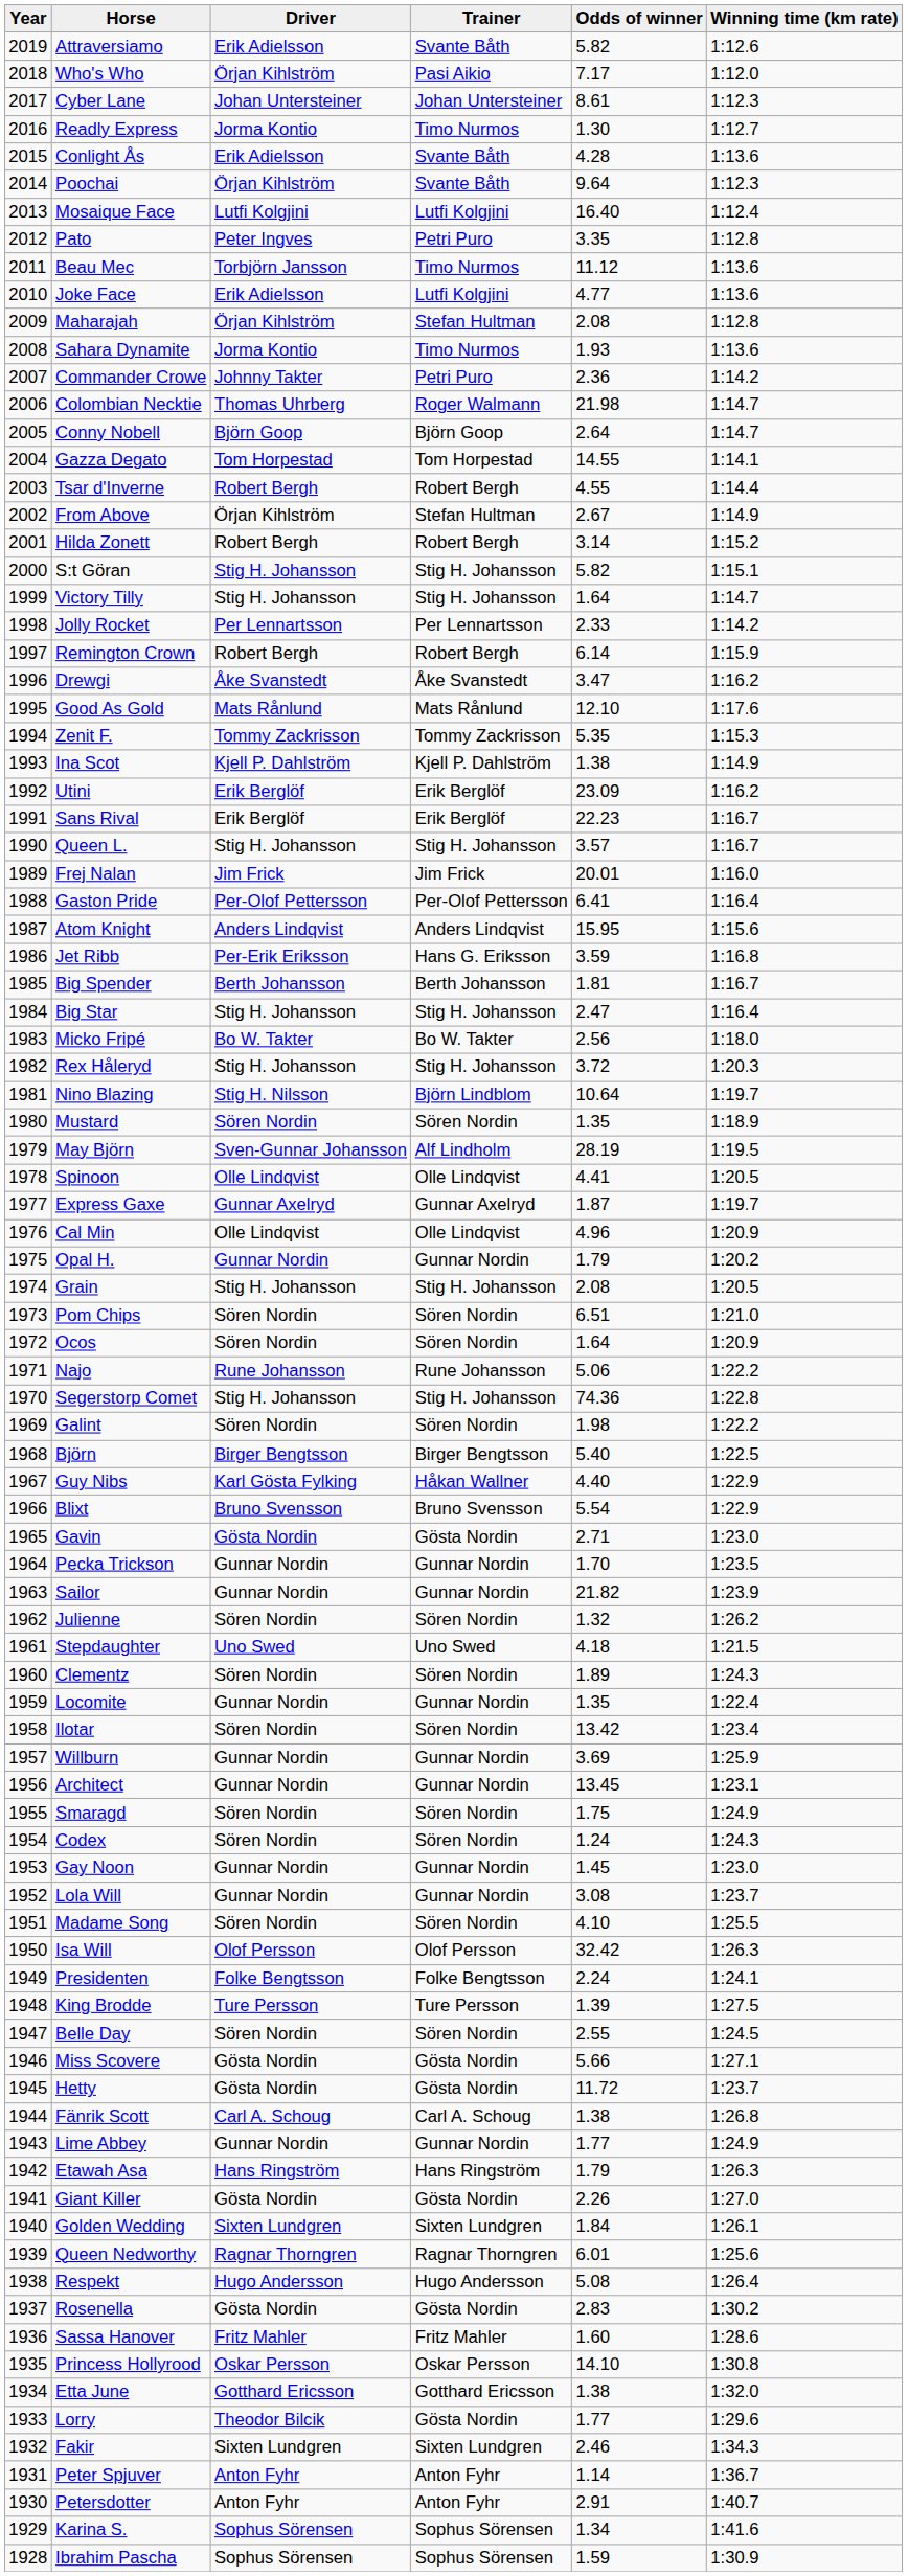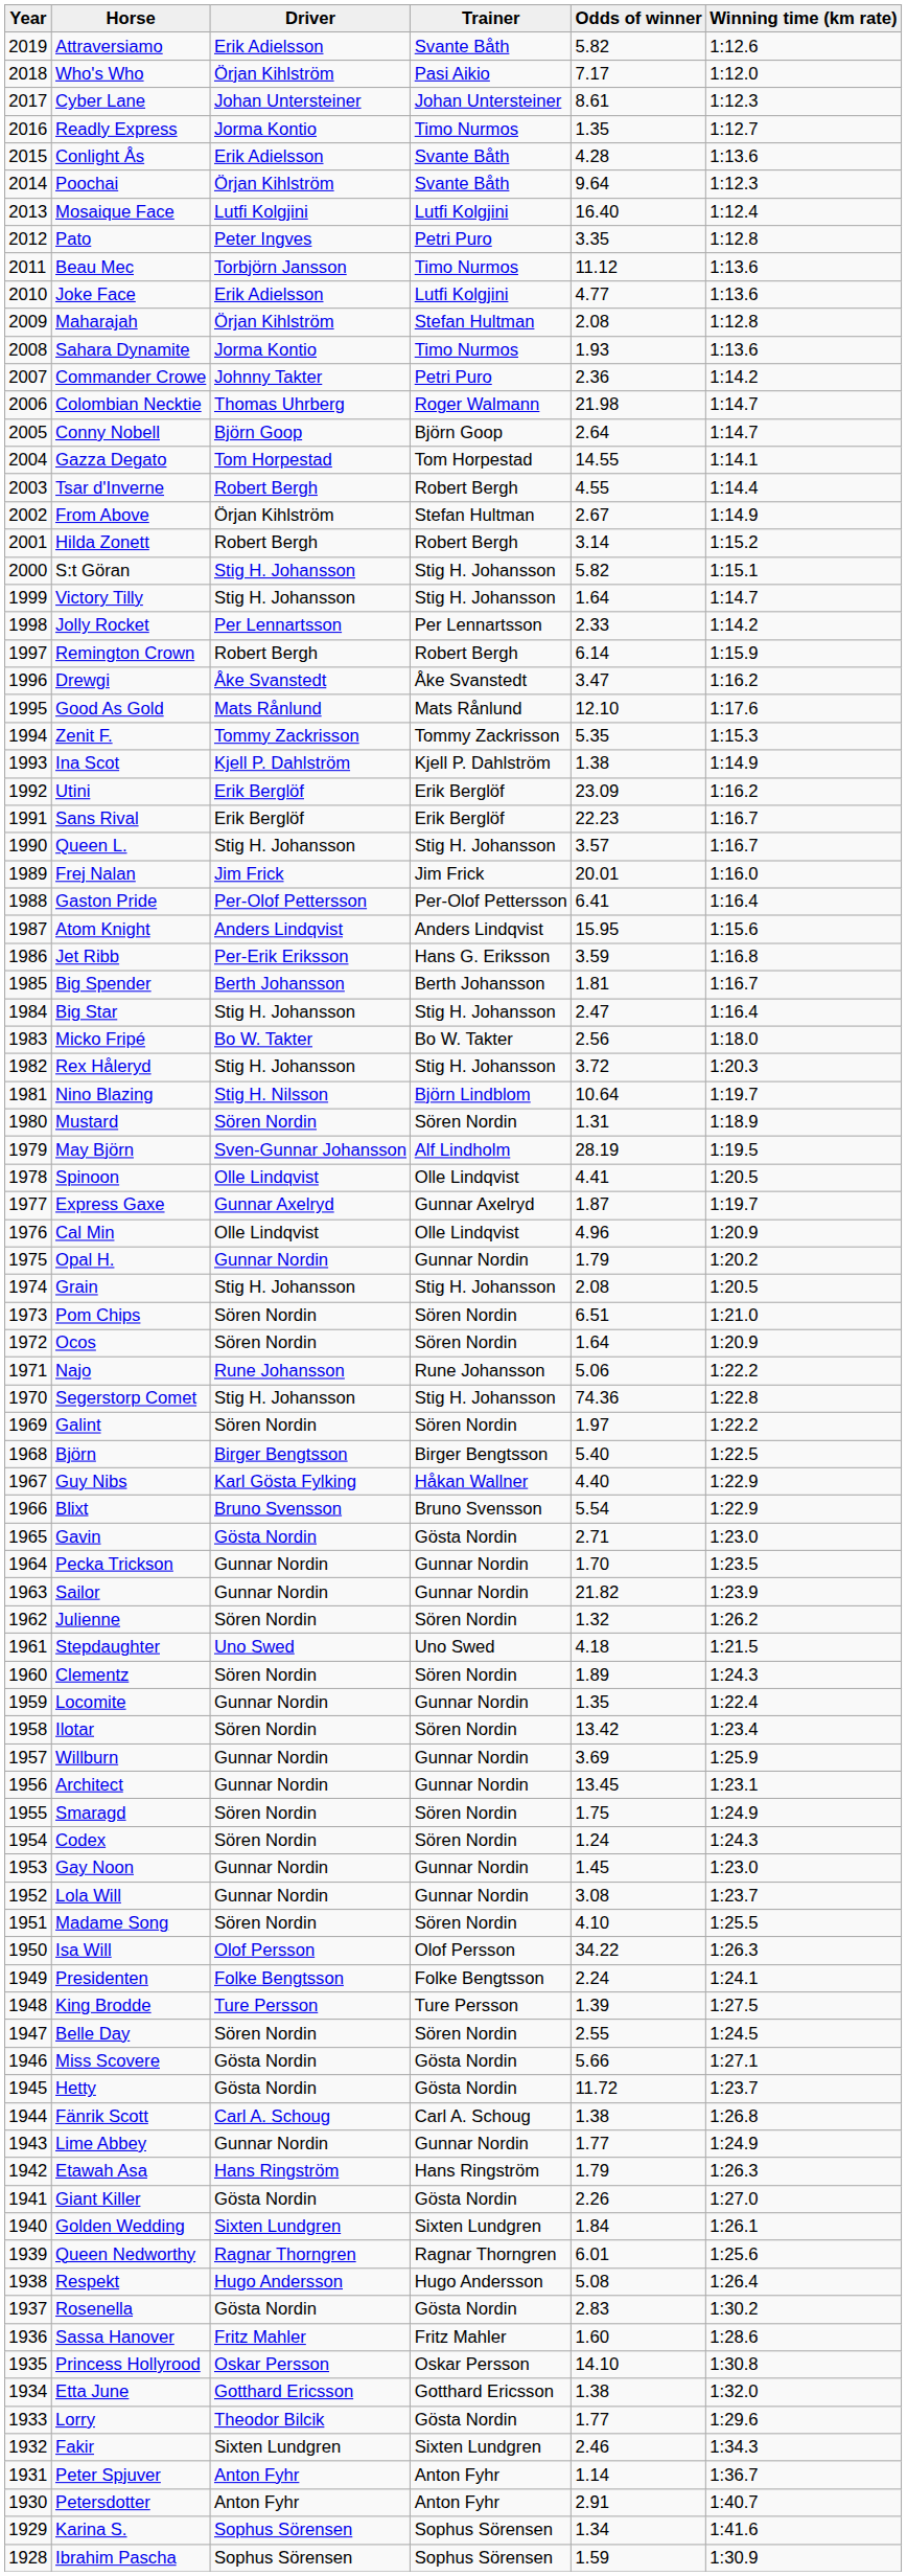Readly Express | Odds of winner: 1.30 -> 1.35
Mustard | Odds of winner: 1.35 -> 1.31
Galint | Odds of winner: 1.98 -> 1.97
Isa Will | Odds of winner: 32.42 -> 34.22
